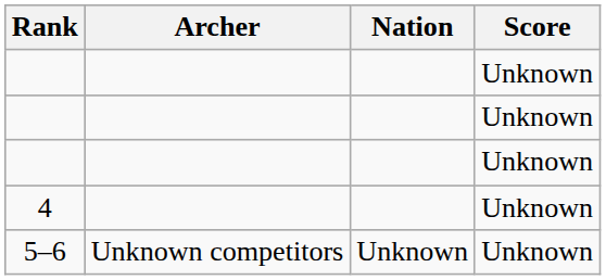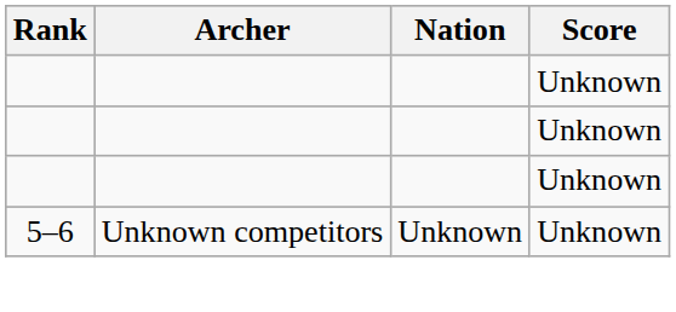- row: 4 | Unknown
